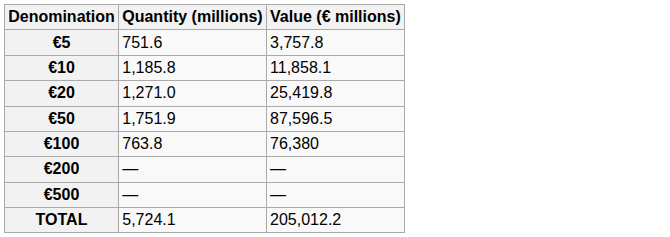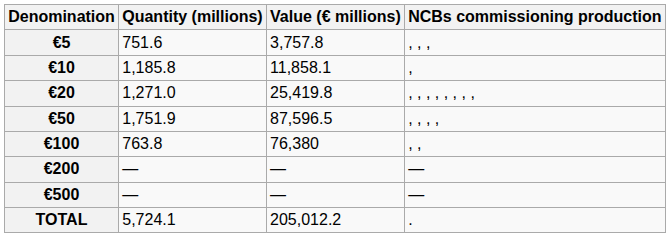+ column: NCBs commissioning production | , , , | , | , , , , , , , , | , , , , | , , | — | — | .
